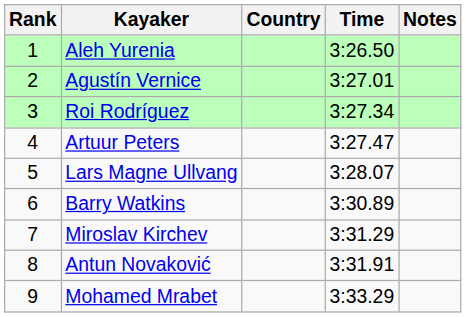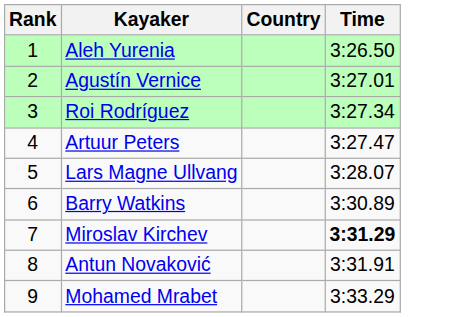- column: Notes
Miroslav Kirchev | Time: normal -> bold
